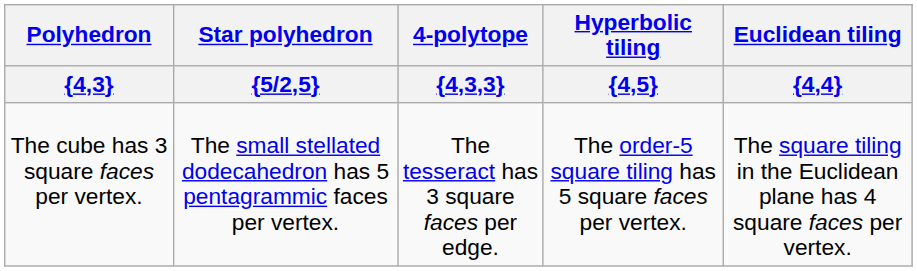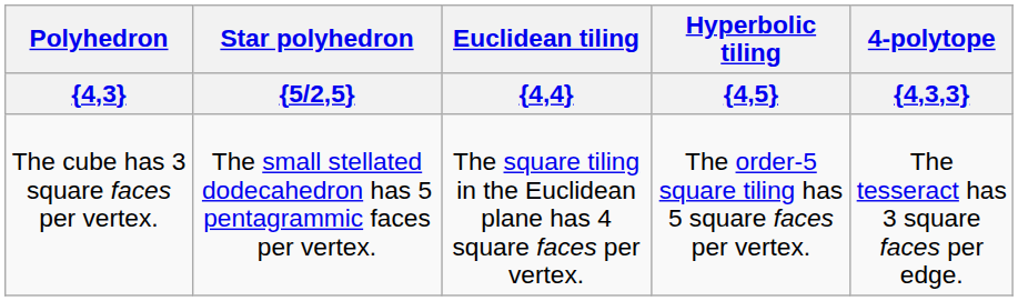columns swapped: Euclidean tiling / {4,4} <-> 4-polytope / {4,3,3}
